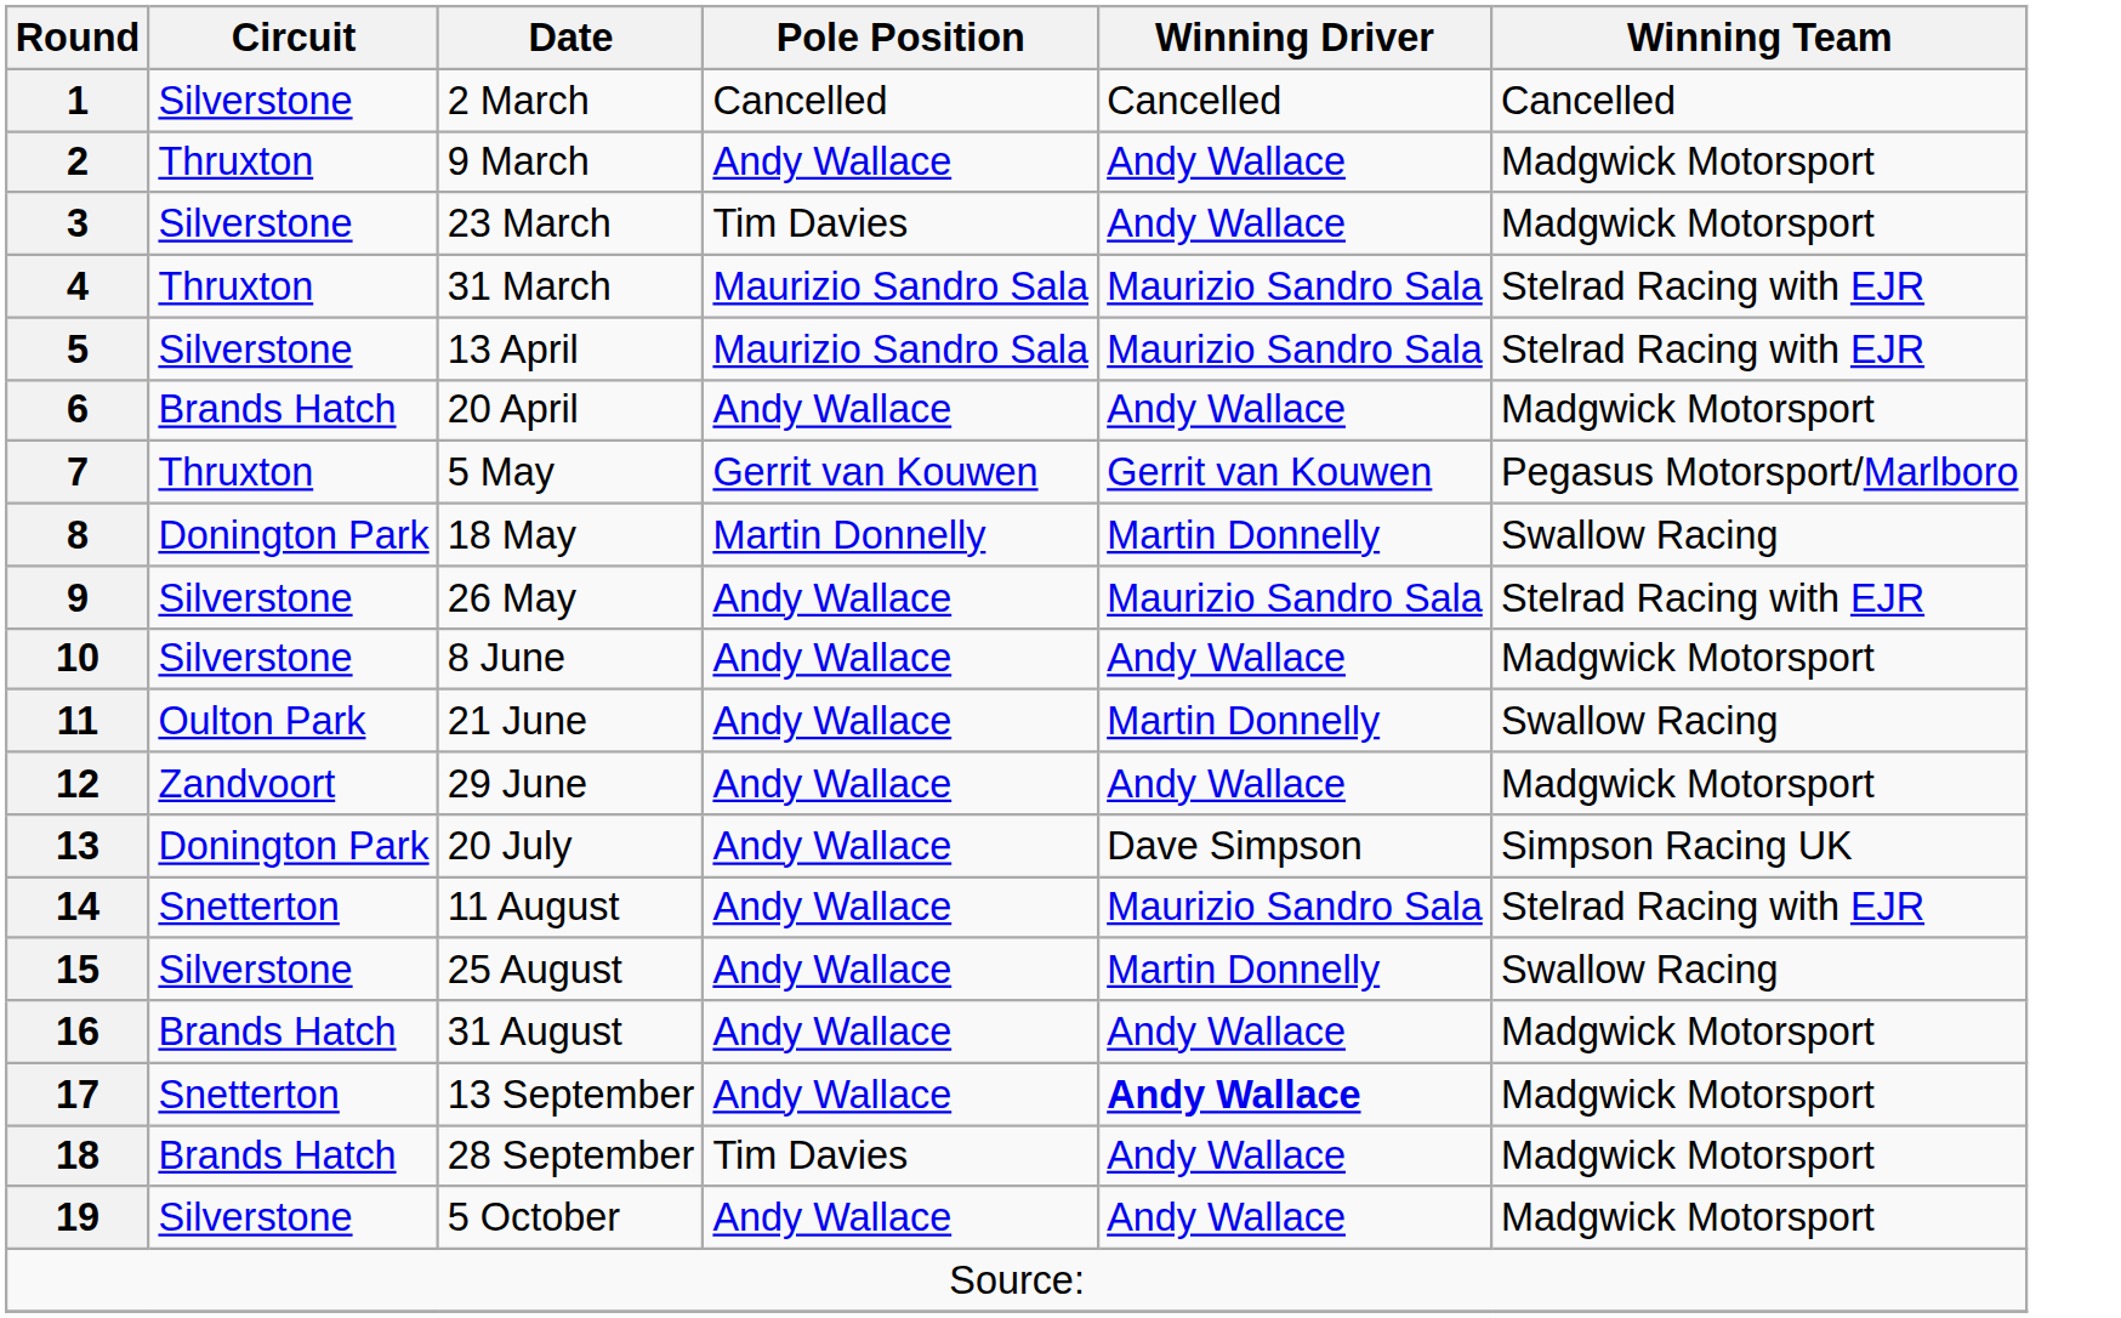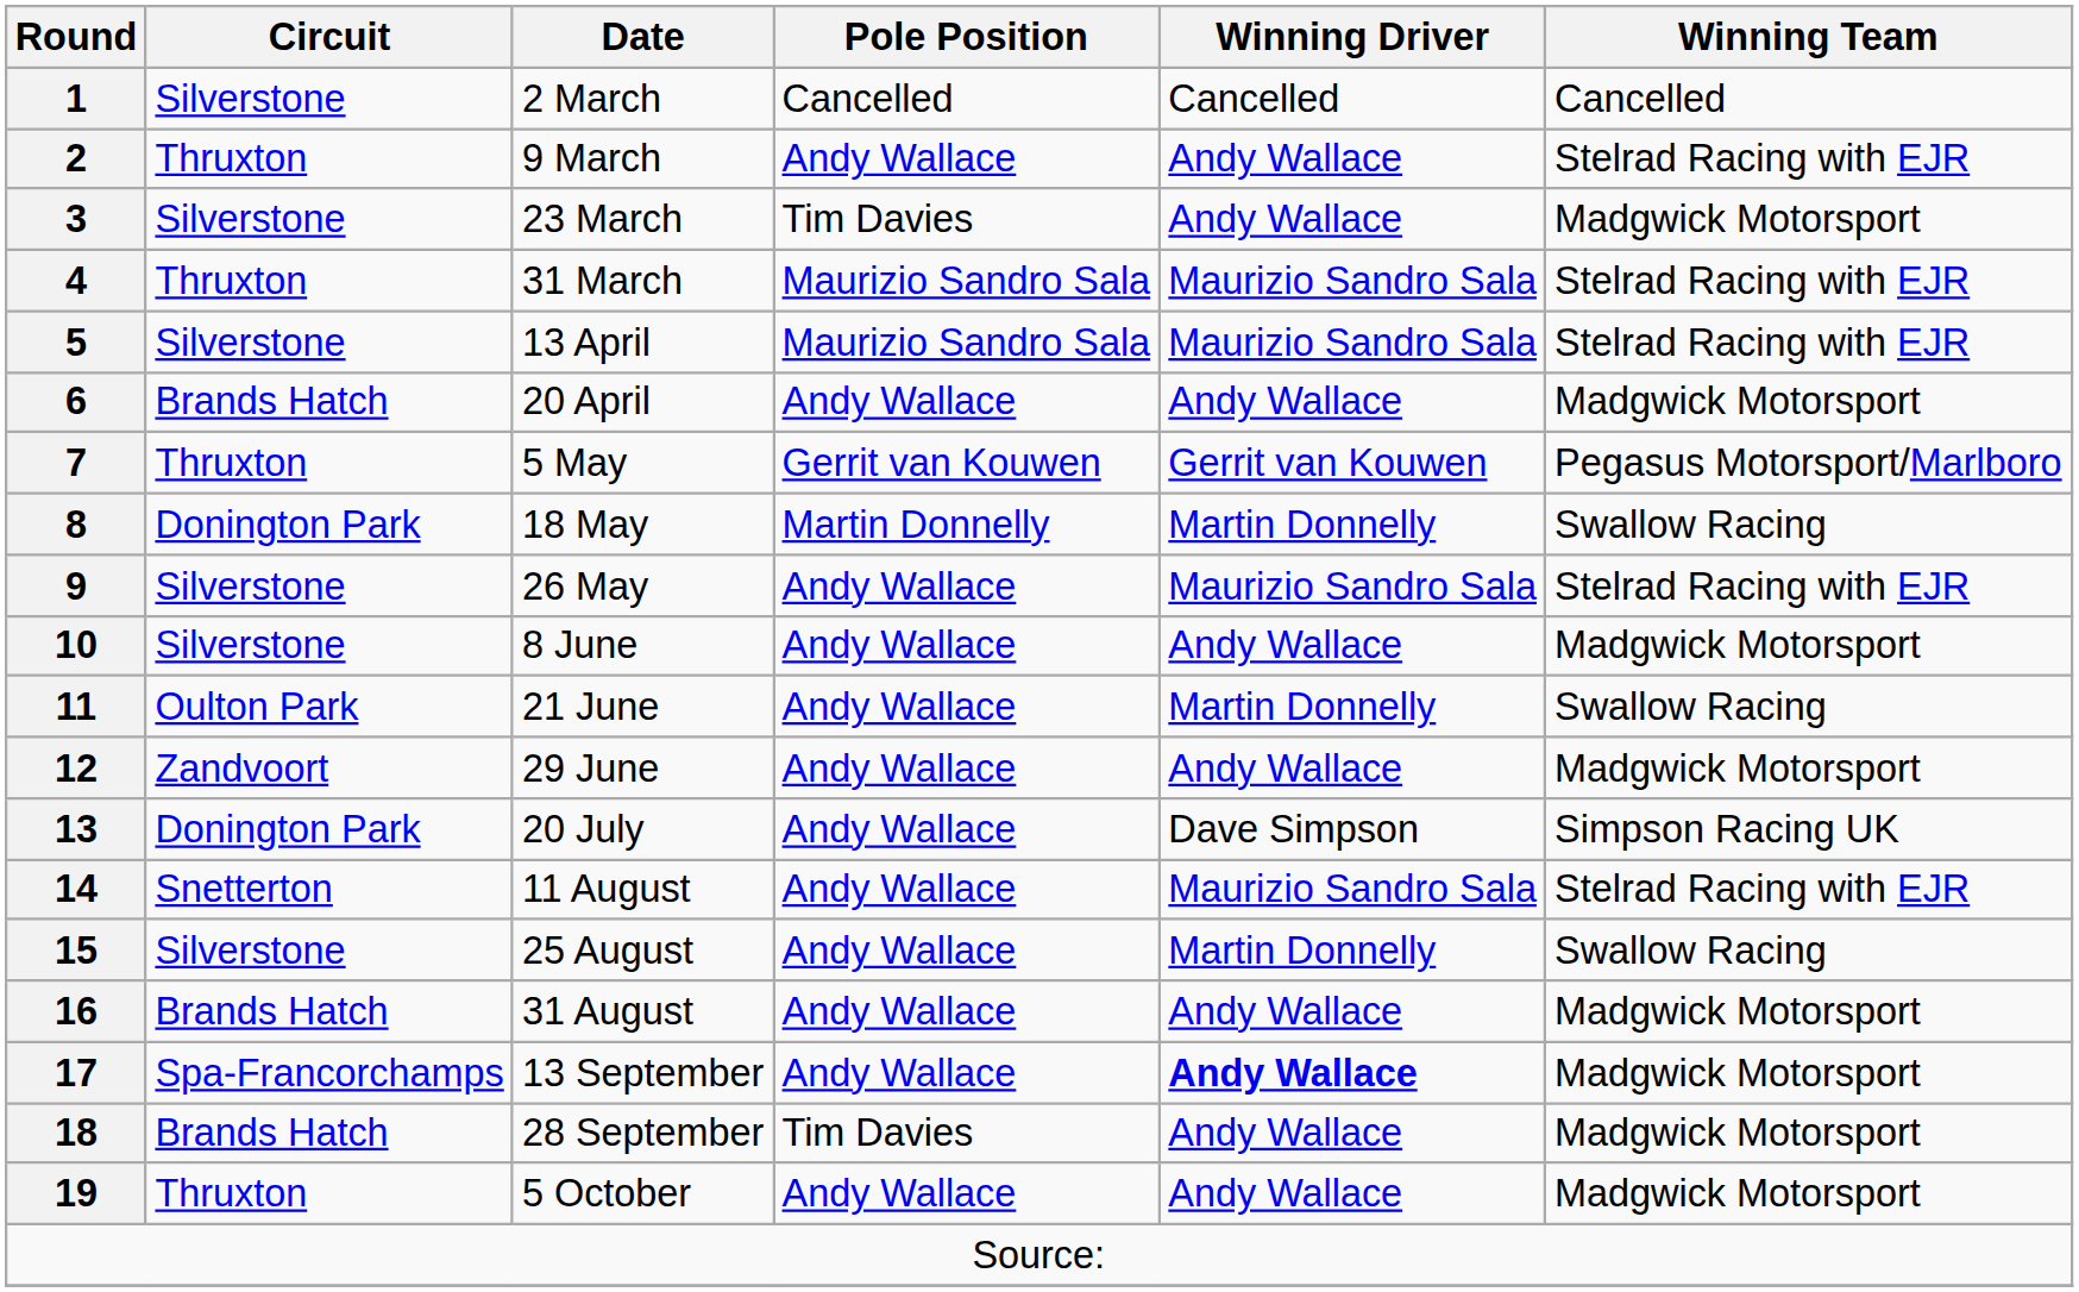2 | Winning Team: Madgwick Motorsport -> Stelrad Racing with EJR
17 | Circuit: Snetterton -> Spa-Francorchamps
19 | Circuit: Silverstone -> Thruxton
